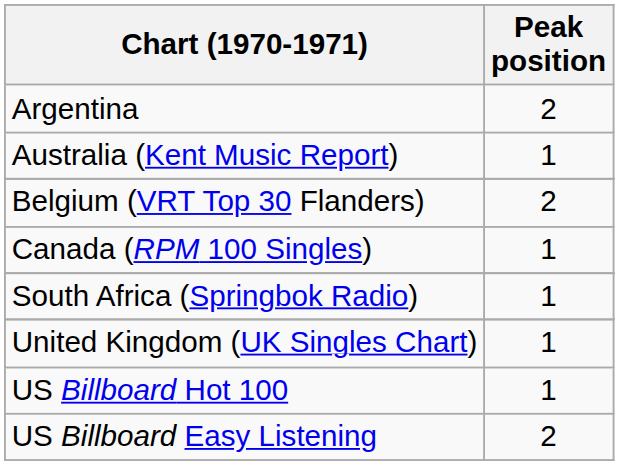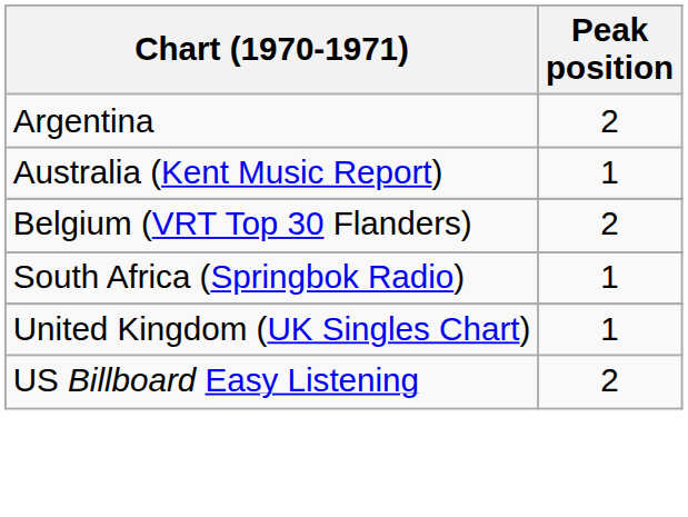- row: Canada (RPM 100 Singles) | 1
- row: US Billboard Hot 100 | 1
